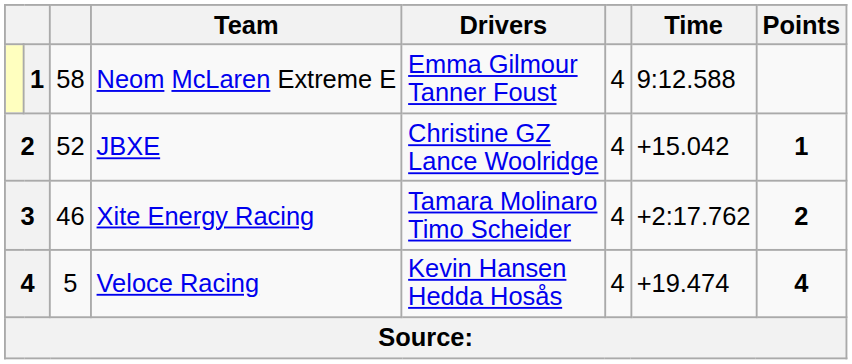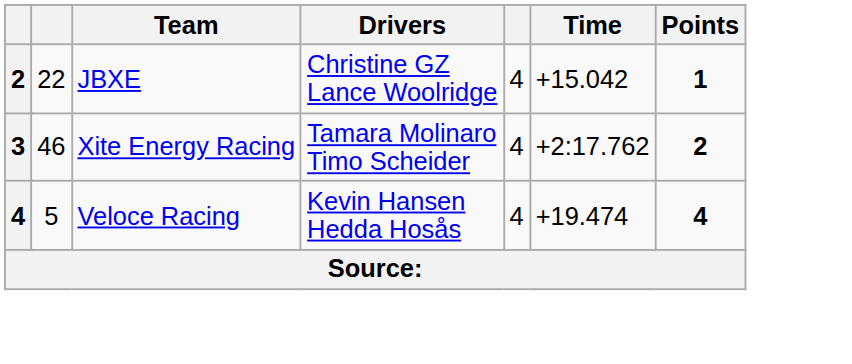- row: 1 | 58 | Neom McLaren Extreme E | Emma Gilmour Tanner Foust | 4 | 9:12.588
JBXE | column 3: 52 -> 22
